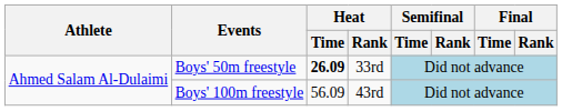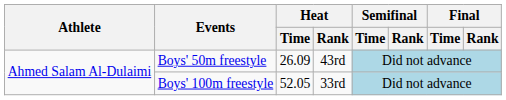Boys' 50m freestyle | Heat / Time: bold -> normal
Boys' 50m freestyle | Heat / Rank: 33rd -> 43rd
Boys' 100m freestyle | Heat / Time: 56.09 -> 52.05
Boys' 100m freestyle | Heat / Rank: 43rd -> 33rd
